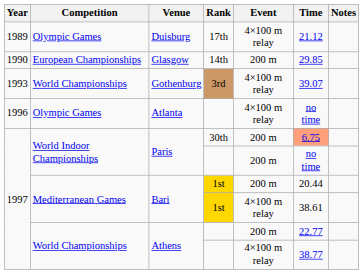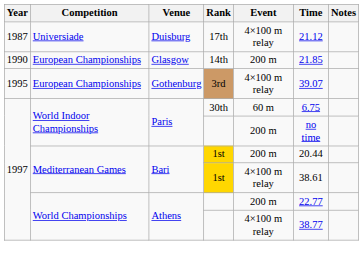Duisburg | Year: 1989 -> 1987
Duisburg | Competition: Olympic Games -> Universiade
Glasgow | Time: 29.85 -> 21.85
Gothenburg | Year: 1993 -> 1995
Gothenburg | Competition: World Championships -> European Championships
- row: 1996 | Olympic Games | Atlanta | 4×100 m relay | no time
Paris / 30th | Event: 200 m -> 60 m
Paris / 30th | Time: lightsalmon background -> no background
